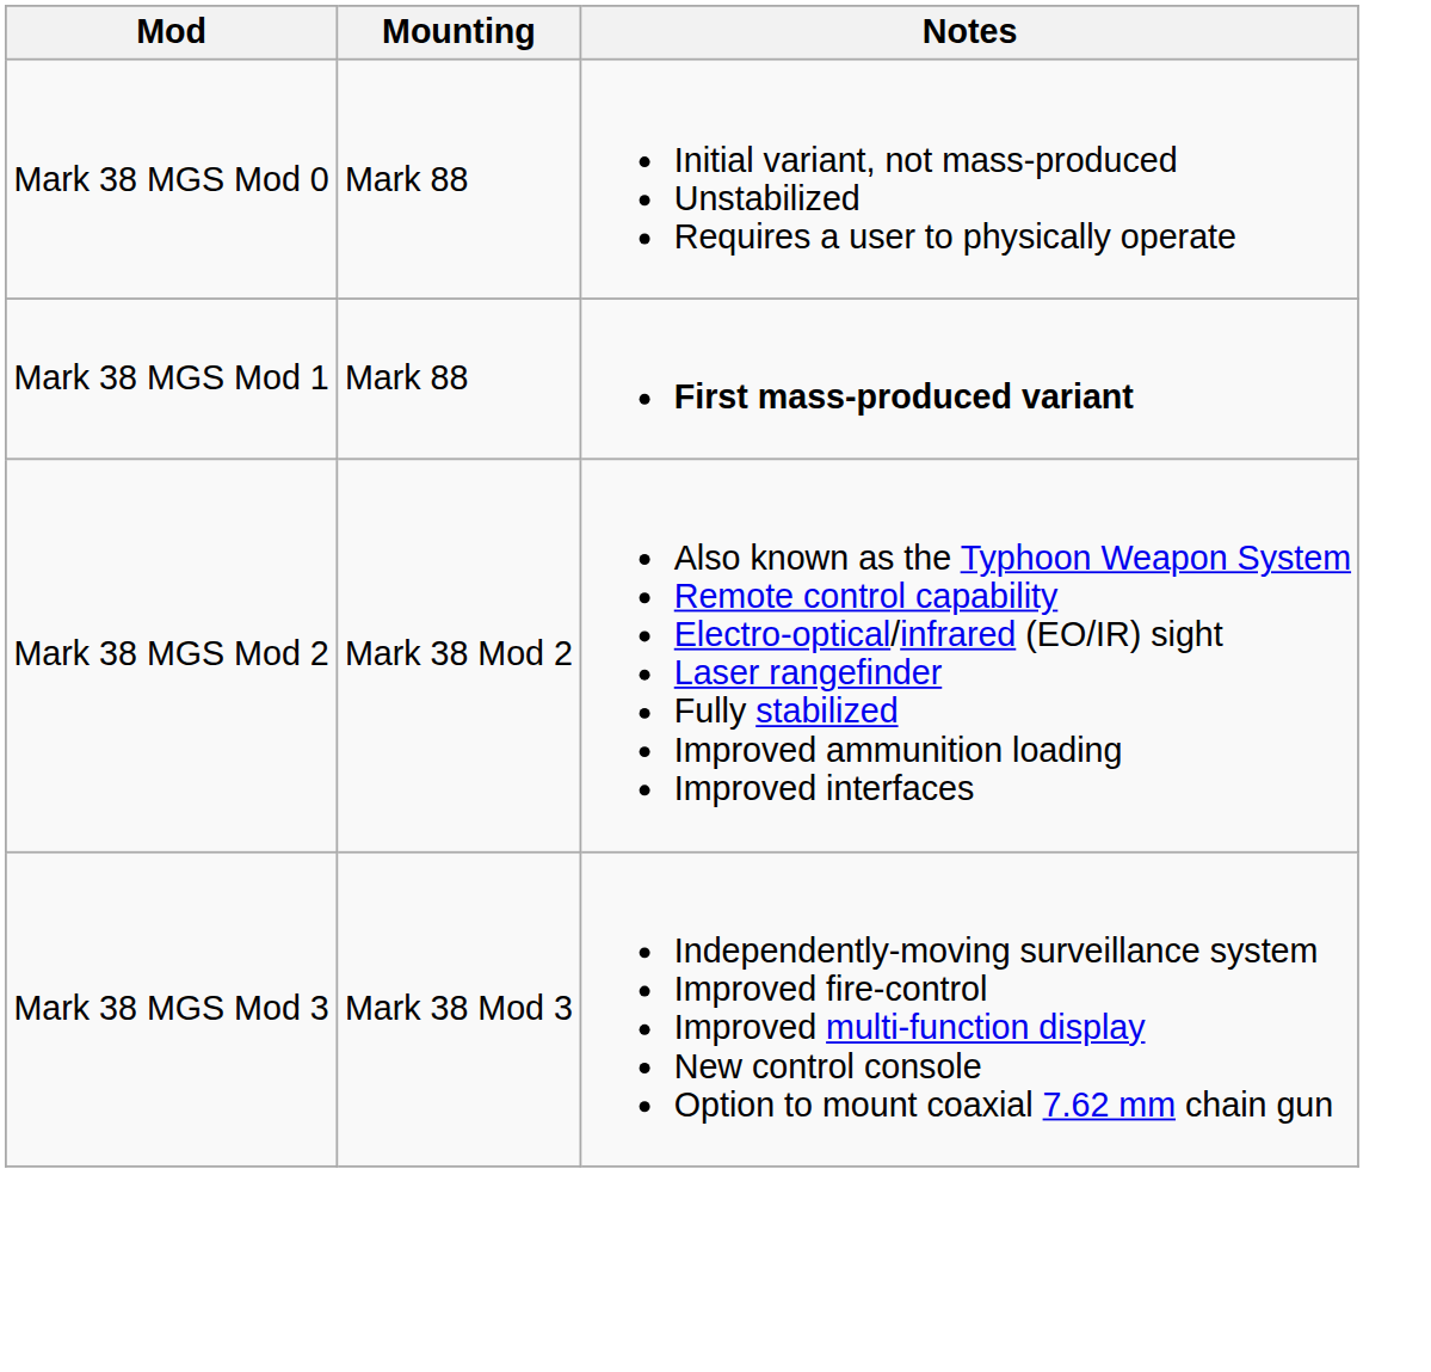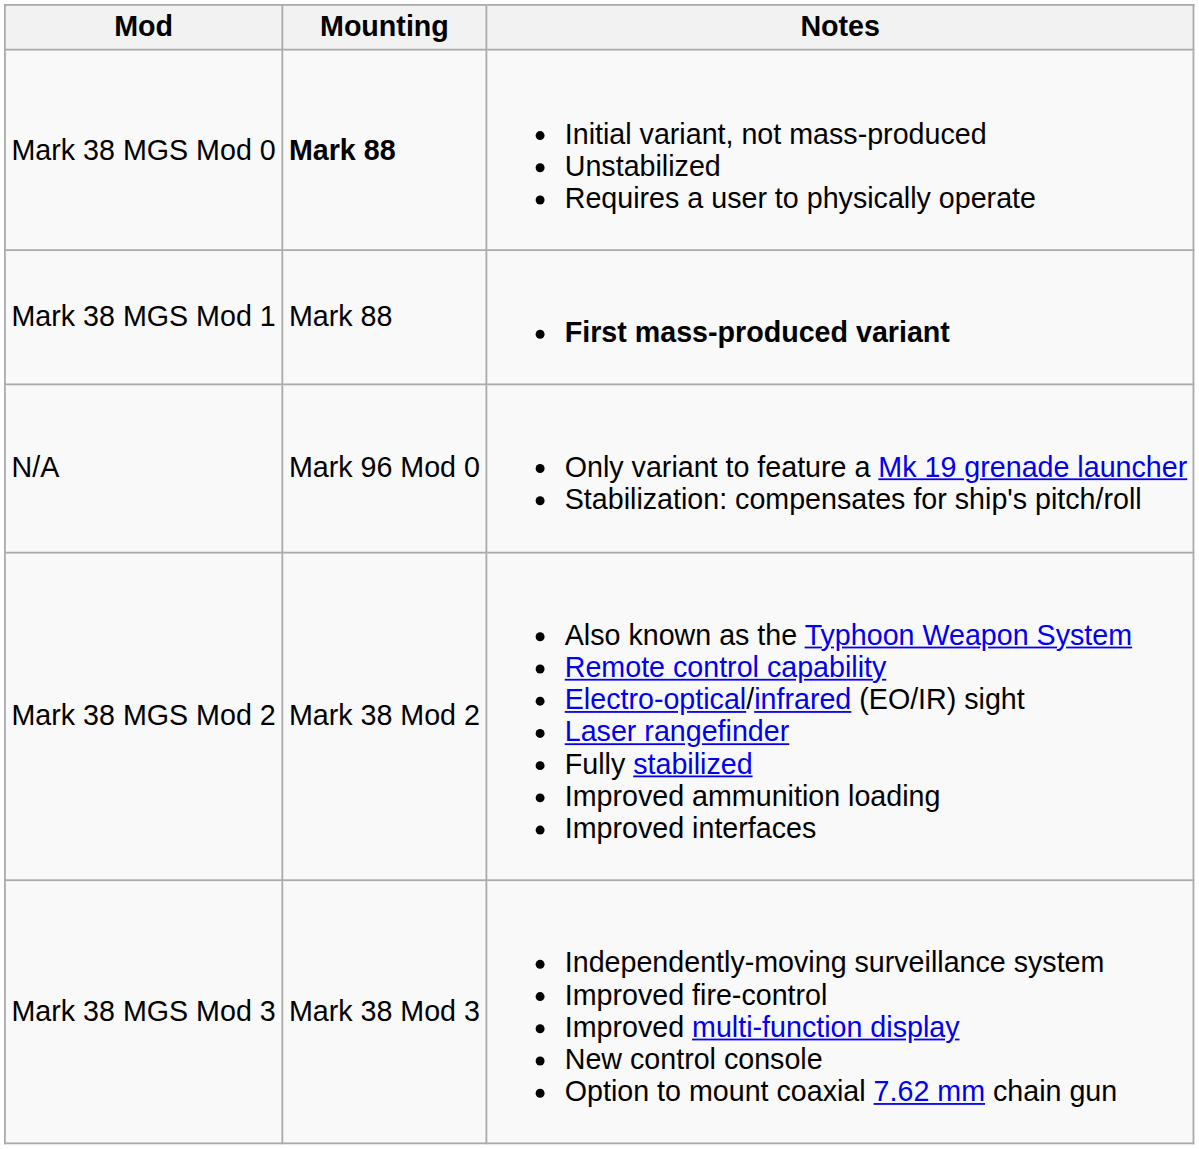Mark 38 MGS Mod 0 | Mounting: normal -> bold
+ row: N/A | Mark 96 Mod 0 | Only variant to feature a Mk 19 grenade launcher Stabilization: compensates for ship's pitch/roll
